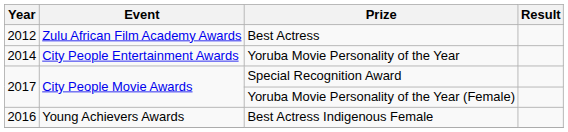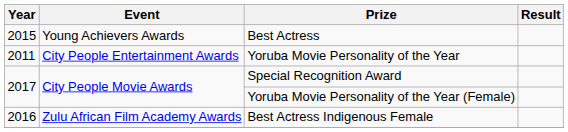Best Actress | Year: 2012 -> 2015
Best Actress | Event: Zulu African Film Academy Awards -> Young Achievers Awards
Yoruba Movie Personality of the Year | Year: 2014 -> 2011
Best Actress Indigenous Female | Event: Young Achievers Awards -> Zulu African Film Academy Awards
